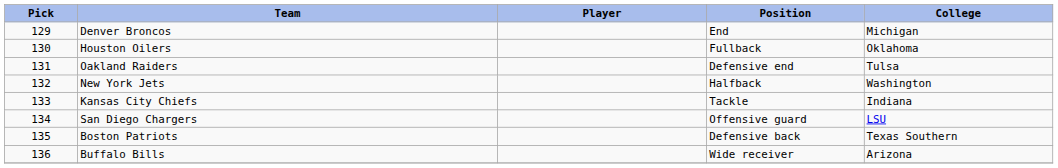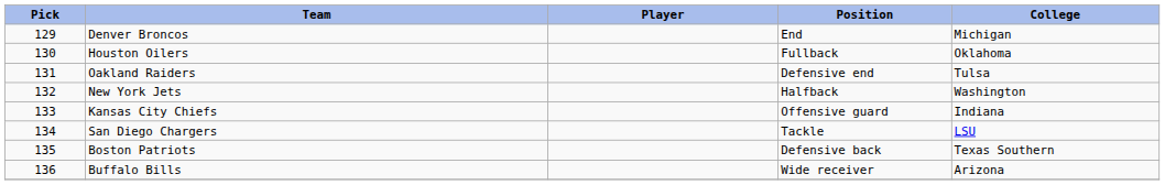Kansas City Chiefs | Position: Tackle -> Offensive guard
San Diego Chargers | Position: Offensive guard -> Tackle
